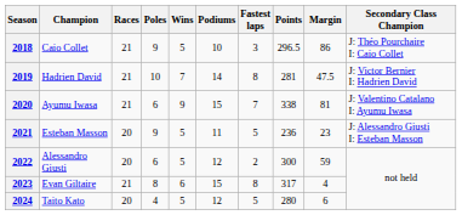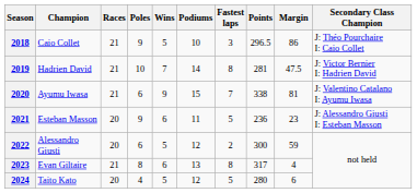2021 | Wins: 5 -> 6
2023 | Podiums: 15 -> 13
